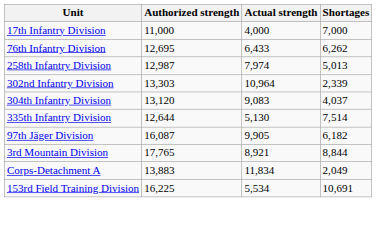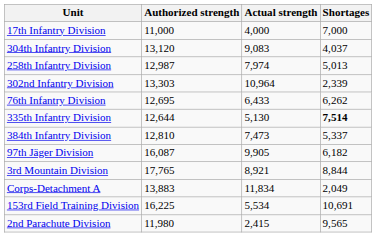rows swapped: 76th Infantry Division <-> 304th Infantry Division
335th Infantry Division | Shortages: normal -> bold
+ row: 384th Infantry Division | 12,810 | 7,473 | 5,337
+ row: 2nd Parachute Division | 11,980 | 2,415 | 9,565
